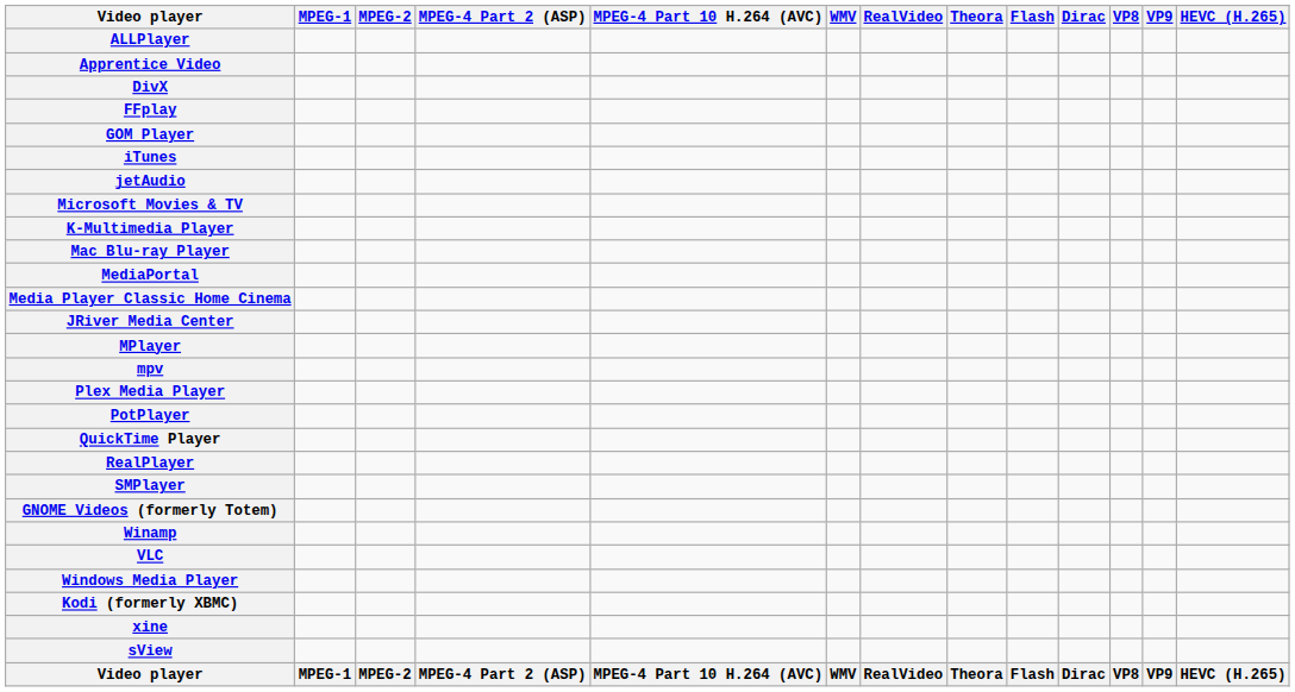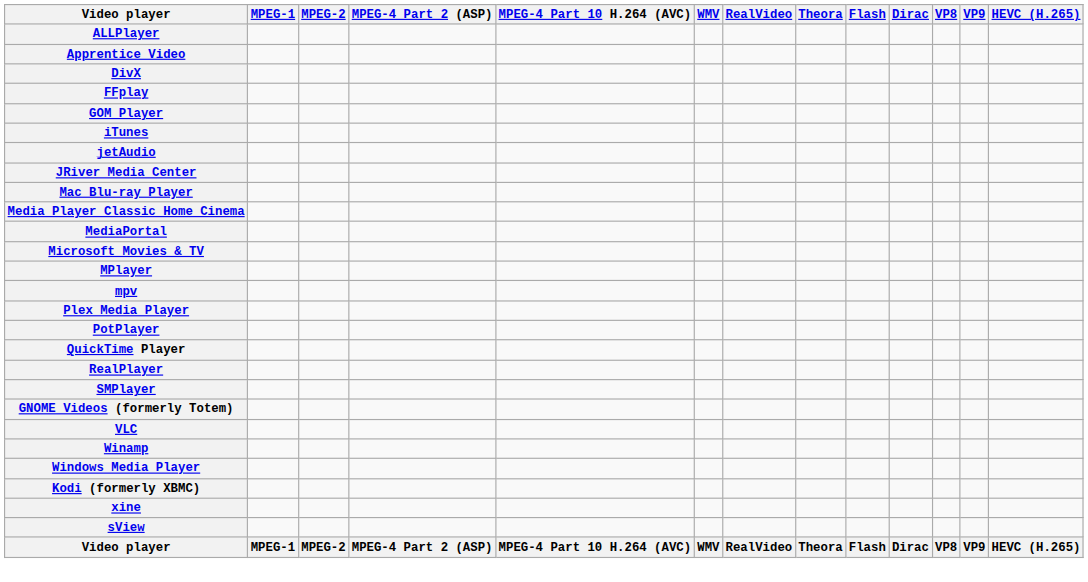rows swapped: JRiver Media Center <-> Microsoft Movies & TV
- row: K-Multimedia Player
rows swapped: Media Player Classic Home Cinema <-> MediaPortal
rows swapped: VLC <-> Winamp
